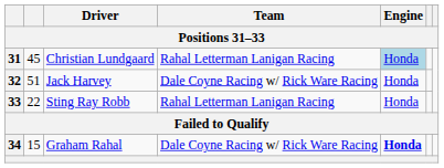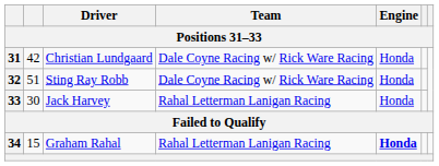31 | column 2: 45 -> 42
31 | Team: Rahal Letterman Lanigan Racing -> Dale Coyne Racing w/ Rick Ware Racing
31 | Engine: lightblue background -> no background
32 | Driver: Jack Harvey -> Sting Ray Robb
33 | column 2: 22 -> 30
33 | Driver: Sting Ray Robb -> Jack Harvey
34 | Team: Dale Coyne Racing w/ Rick Ware Racing -> Rahal Letterman Lanigan Racing
